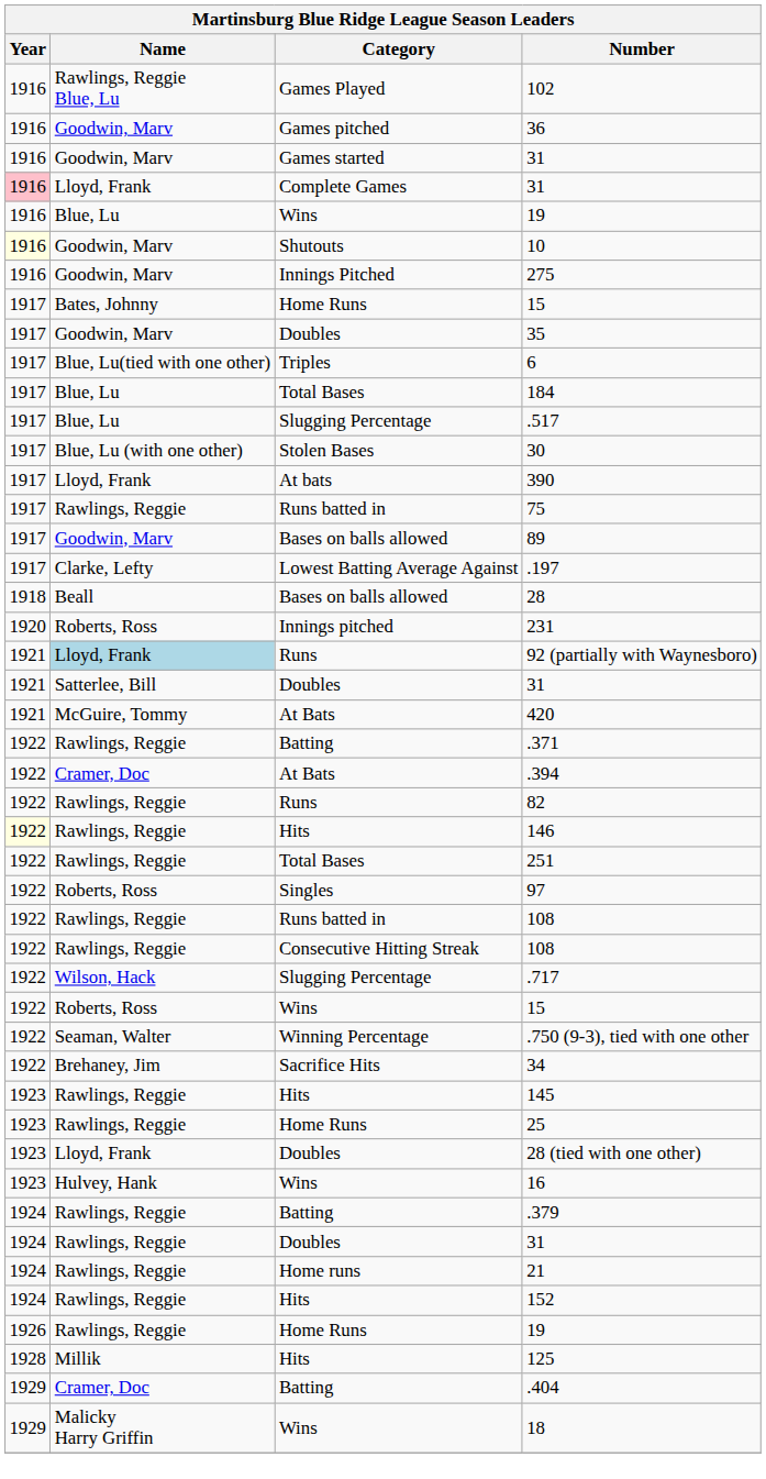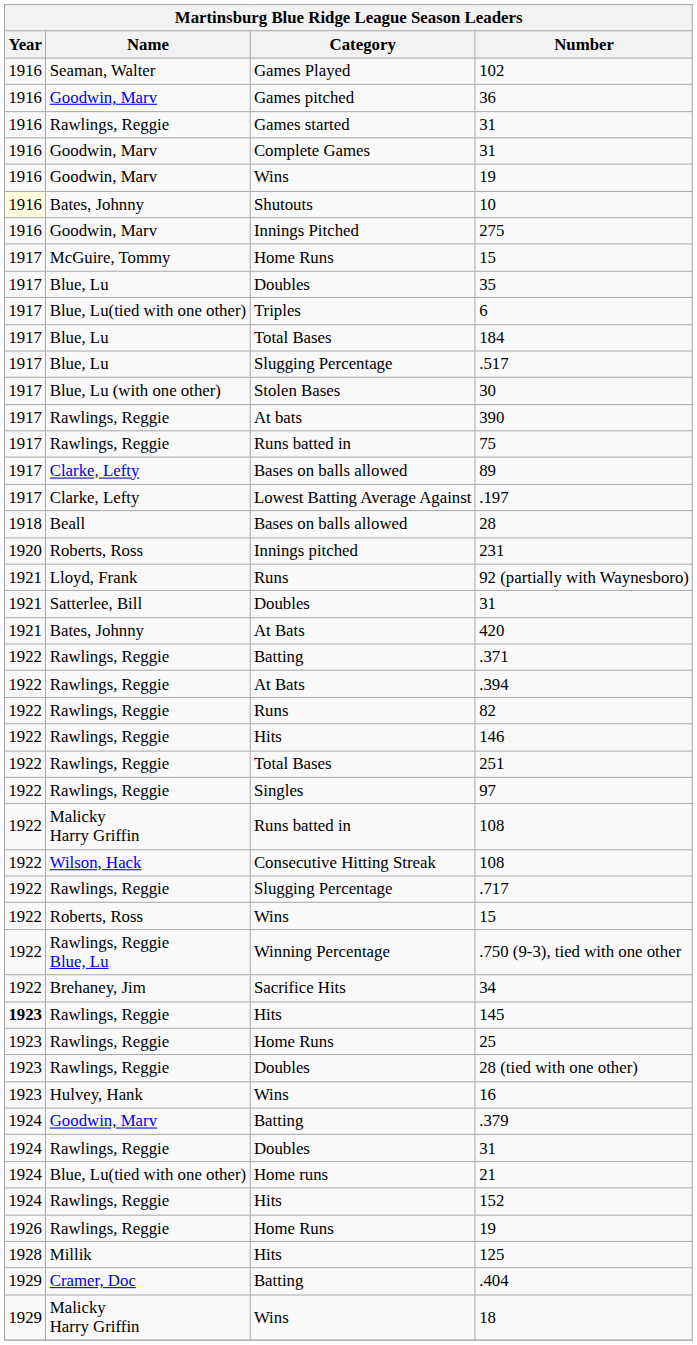102 | Name: Rawlings, Reggie Blue, Lu -> Seaman, Walter
Games started / 31 | Name: Goodwin, Marv -> Rawlings, Reggie
Complete Games / 31 | Year: pink background -> no background
Complete Games / 31 | Name: Lloyd, Frank -> Goodwin, Marv
Wins / 19 | Name: Blue, Lu -> Goodwin, Marv
10 | Name: Goodwin, Marv -> Bates, Johnny
Home Runs / 15 | Name: Bates, Johnny -> McGuire, Tommy
35 | Name: Goodwin, Marv -> Blue, Lu
390 | Name: Lloyd, Frank -> Rawlings, Reggie
89 | Name: Goodwin, Marv -> Clarke, Lefty
92 (partially with Waynesboro) | Name: lightblue background -> no background
420 | Name: McGuire, Tommy -> Bates, Johnny
.394 | Name: Cramer, Doc -> Rawlings, Reggie
146 | Year: lightyellow background -> no background
97 | Name: Roberts, Ross -> Rawlings, Reggie
Runs batted in / 108 | Name: Rawlings, Reggie -> Malicky Harry Griffin
Consecutive Hitting Streak / 108 | Name: Rawlings, Reggie -> Wilson, Hack
.717 | Name: Wilson, Hack -> Rawlings, Reggie
.750 (9-3), tied with one other | Name: Seaman, Walter -> Rawlings, Reggie Blue, Lu
145 | Year: normal -> bold
28 (tied with one other) | Name: Lloyd, Frank -> Rawlings, Reggie
.379 | Name: Rawlings, Reggie -> Goodwin, Marv
21 | Name: Rawlings, Reggie -> Blue, Lu(tied with one other)
